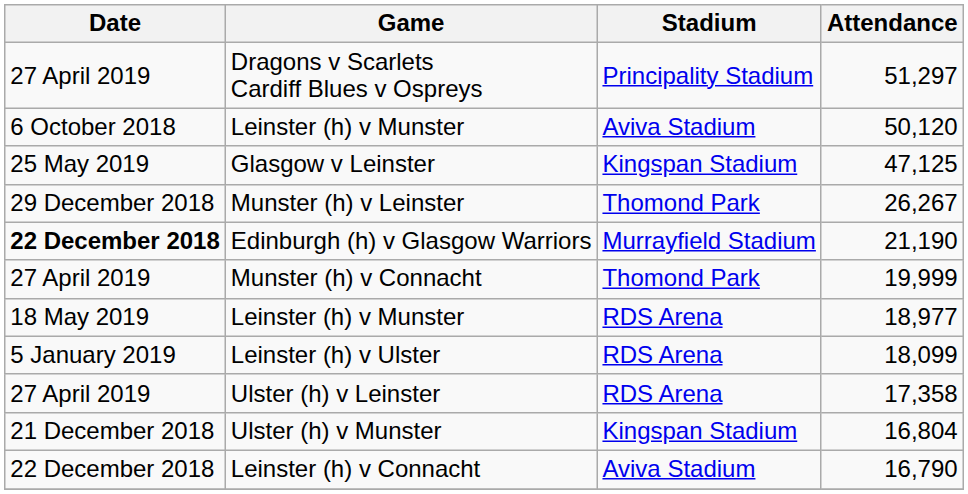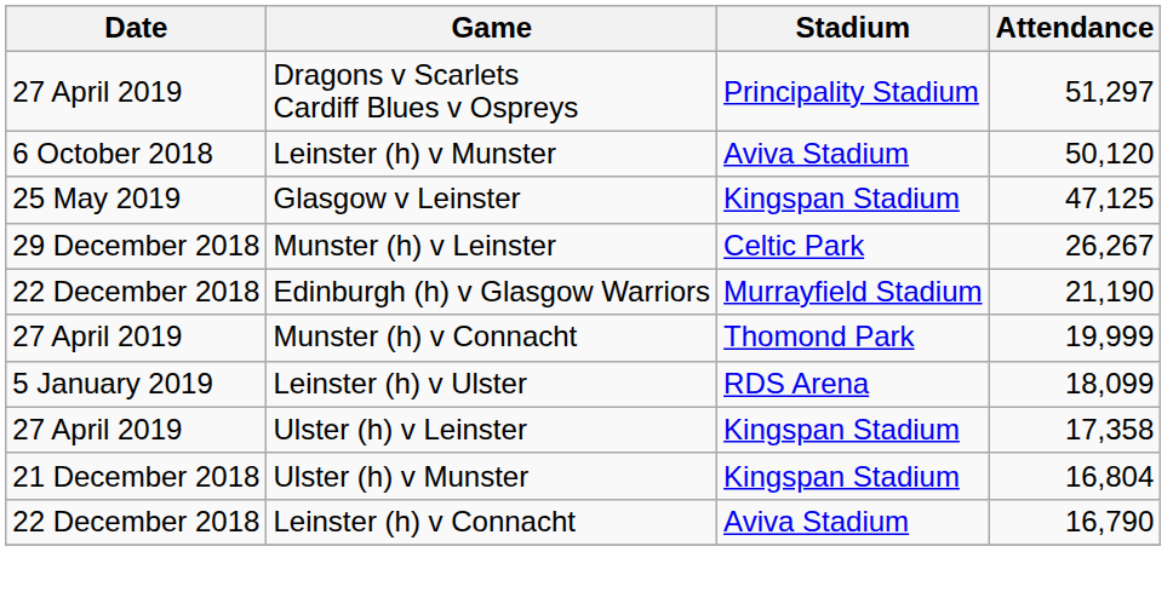Munster (h) v Leinster | Stadium: Thomond Park -> Celtic Park
Edinburgh (h) v Glasgow Warriors | Date: bold -> normal
- row: 18 May 2019 | Leinster (h) v Munster | RDS Arena | 18,977
Ulster (h) v Leinster | Stadium: RDS Arena -> Kingspan Stadium
